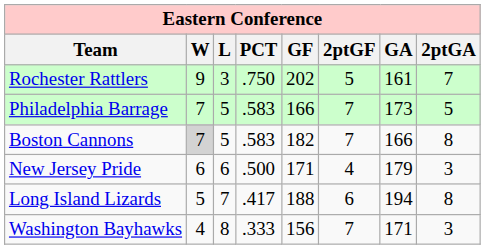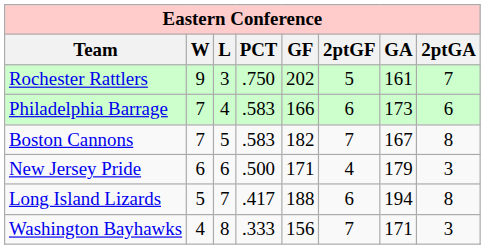Philadelphia Barrage | L: 5 -> 4
Philadelphia Barrage | 2ptGF: 7 -> 6
Philadelphia Barrage | 2ptGA: 5 -> 6
Boston Cannons | W: lightgrey background -> no background
Boston Cannons | GA: 166 -> 167
